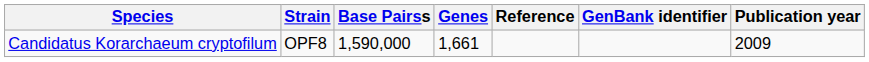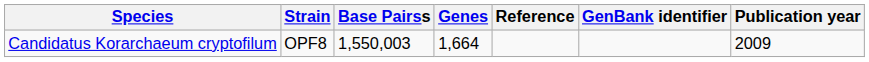Candidatus Korarchaeum cryptofilum | Base Pairss: 1,590,000 -> 1,550,003
Candidatus Korarchaeum cryptofilum | Genes: 1,661 -> 1,664
